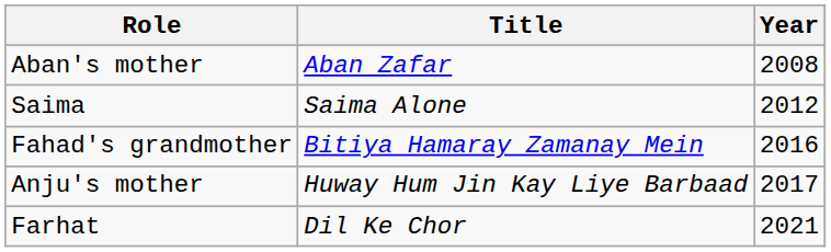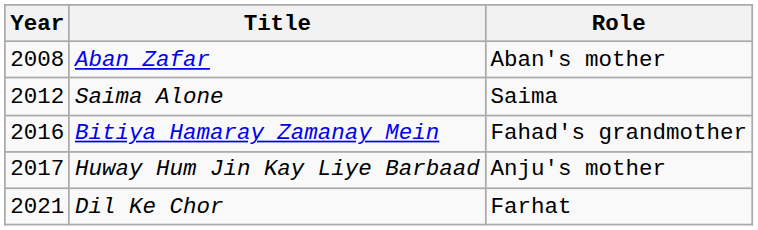columns swapped: Year <-> Role
